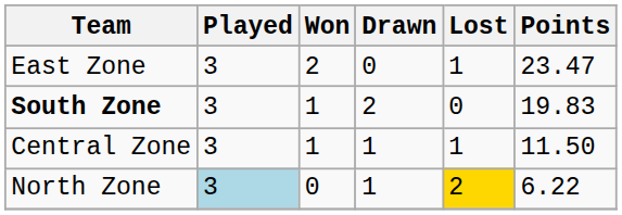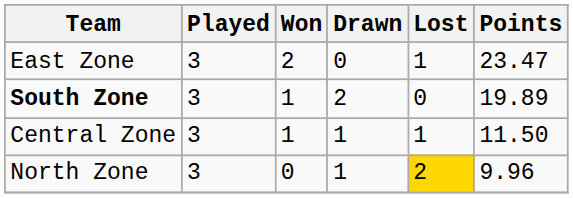South Zone | Points: 19.83 -> 19.89
North Zone | Played: lightblue background -> no background
North Zone | Points: 6.22 -> 9.96
